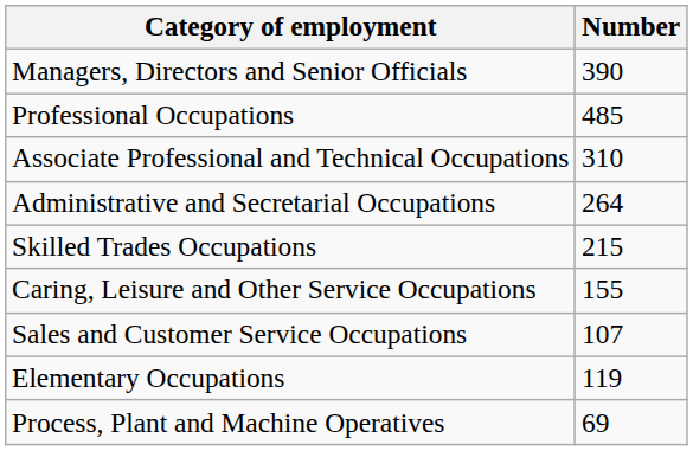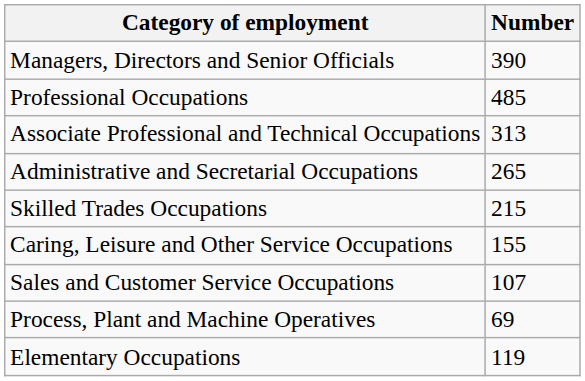Associate Professional and Technical Occupations | Number: 310 -> 313
Administrative and Secretarial Occupations | Number: 264 -> 265
rows swapped: Process, Plant and Machine Operatives <-> Elementary Occupations
